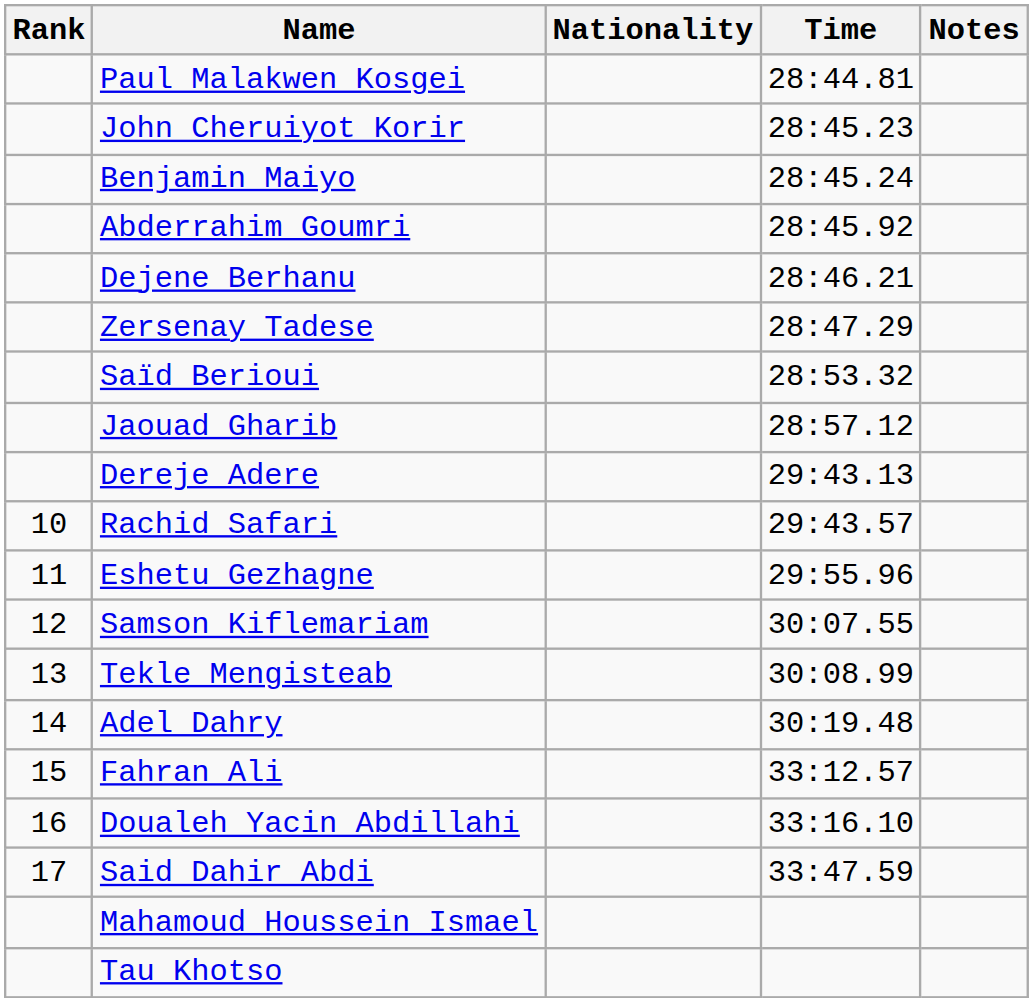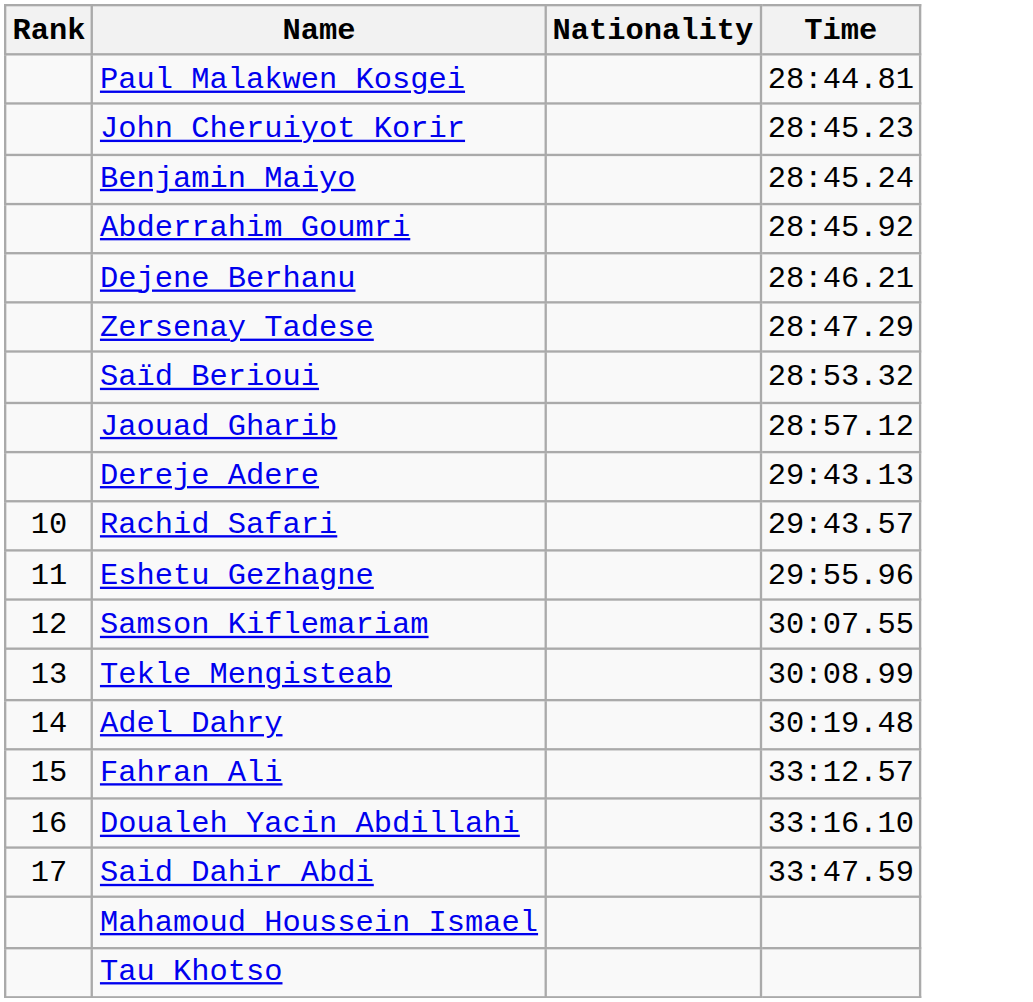- column: Notes
